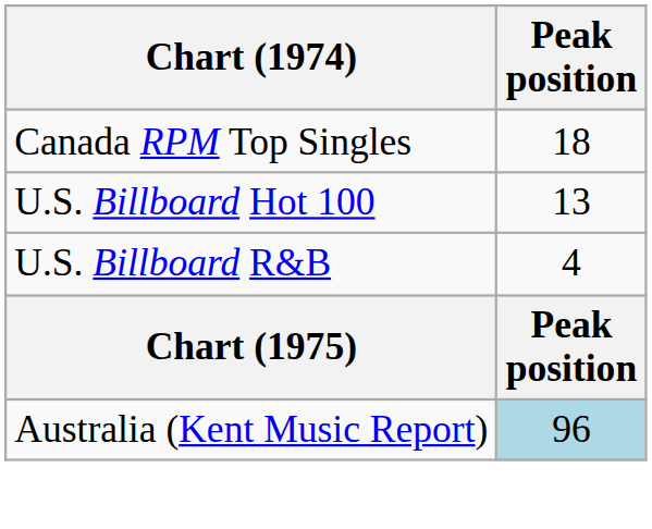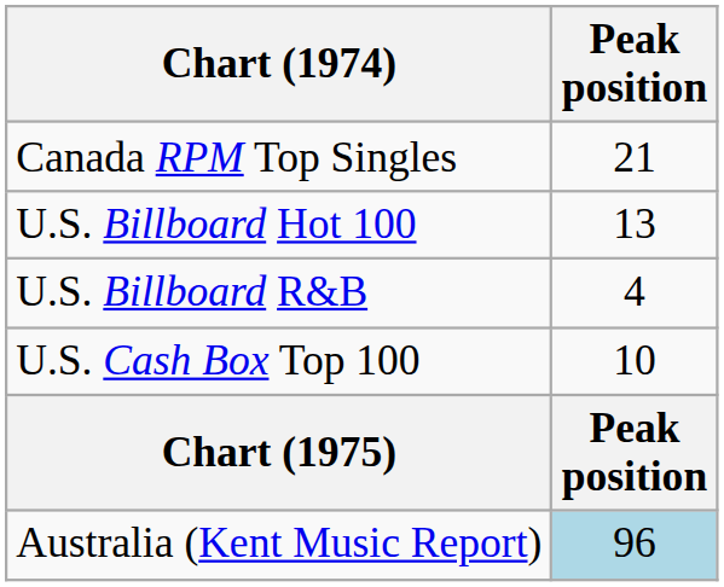Canada RPM Top Singles | Peak position: 18 -> 21
+ row: U.S. Cash Box Top 100 | 10
